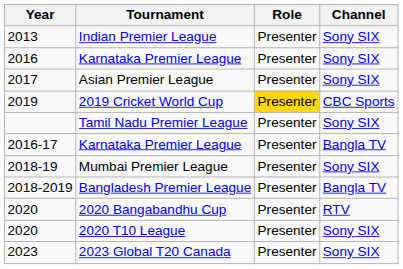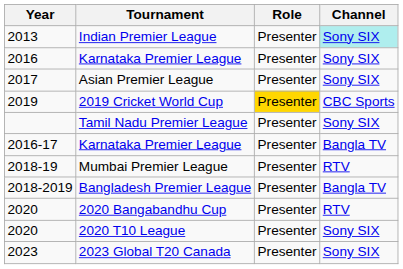Indian Premier League | Channel: no background -> paleturquoise background
Mumbai Premier League | Channel: Sony SIX -> RTV
